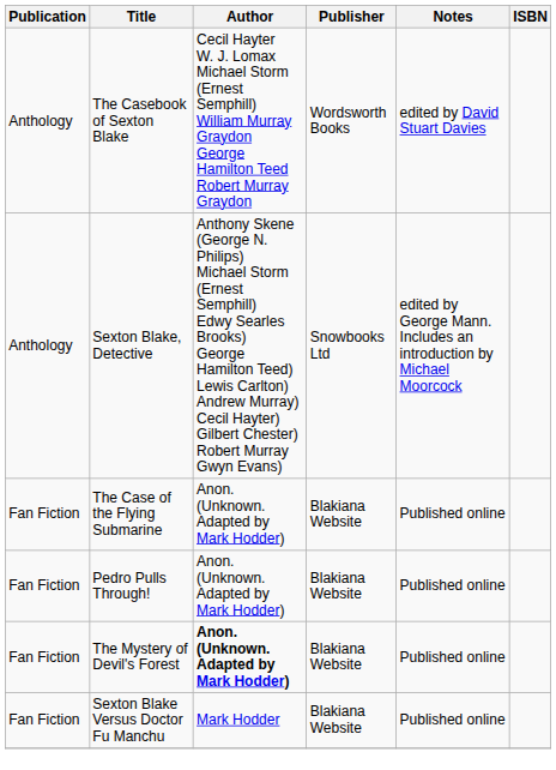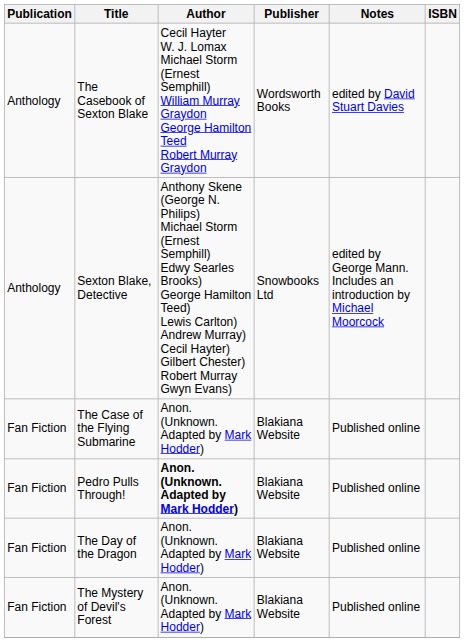Pedro Pulls Through! | Author: normal -> bold
+ row: Fan Fiction | The Day of the Dragon | Anon. (Unknown. Adapted by Mark Hodder) | Blakiana Website | Published online
The Mystery of Devil's Forest | Author: bold -> normal
- row: Fan Fiction | Sexton Blake Versus Doctor Fu Manchu | Mark Hodder | Blakiana Website | Published online
